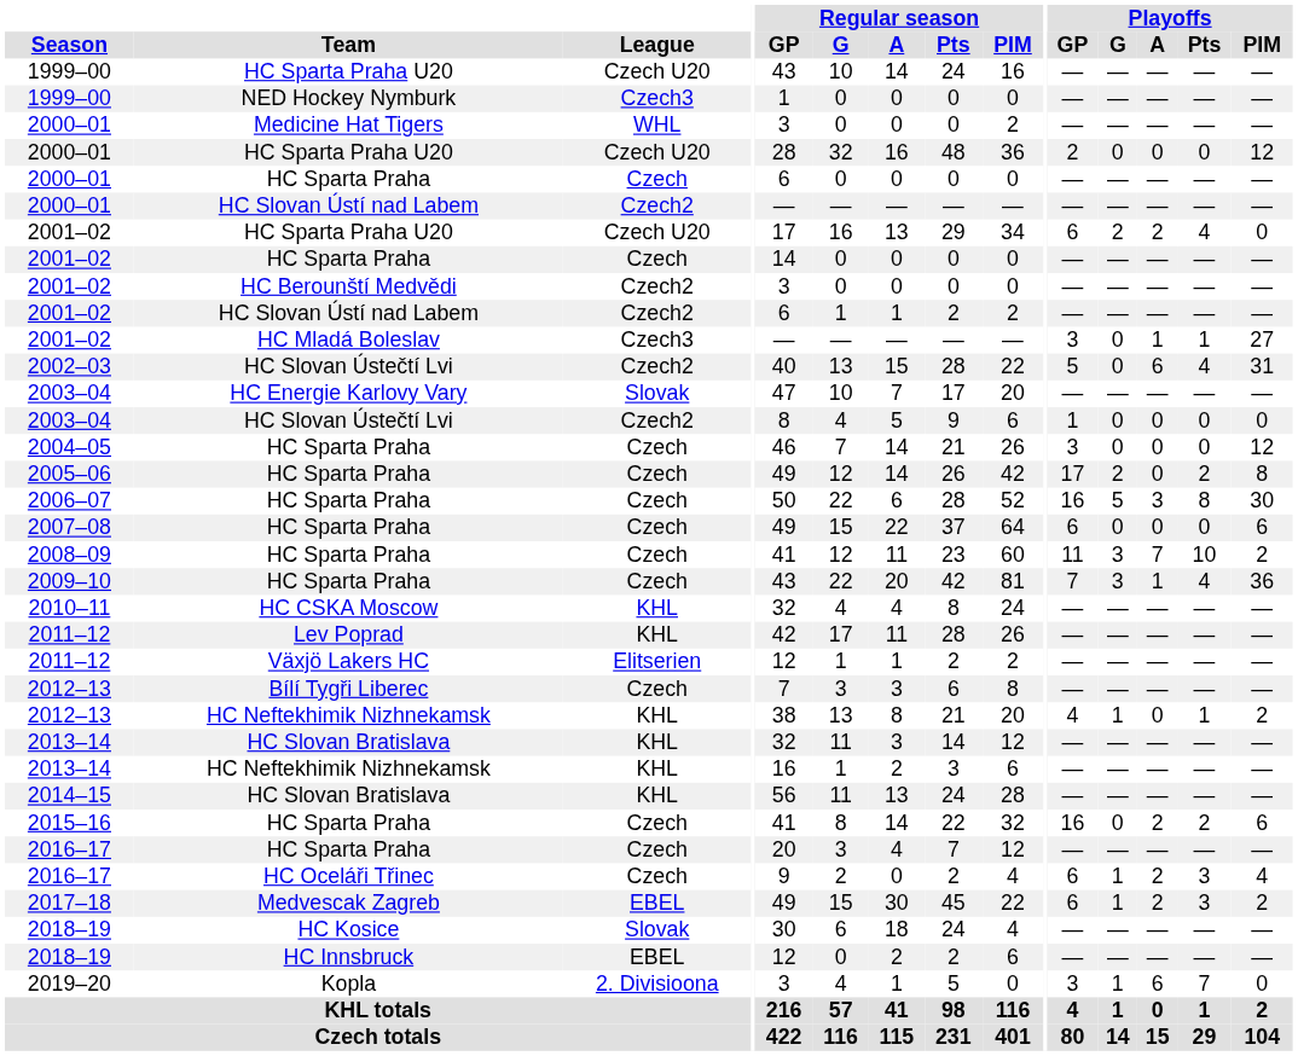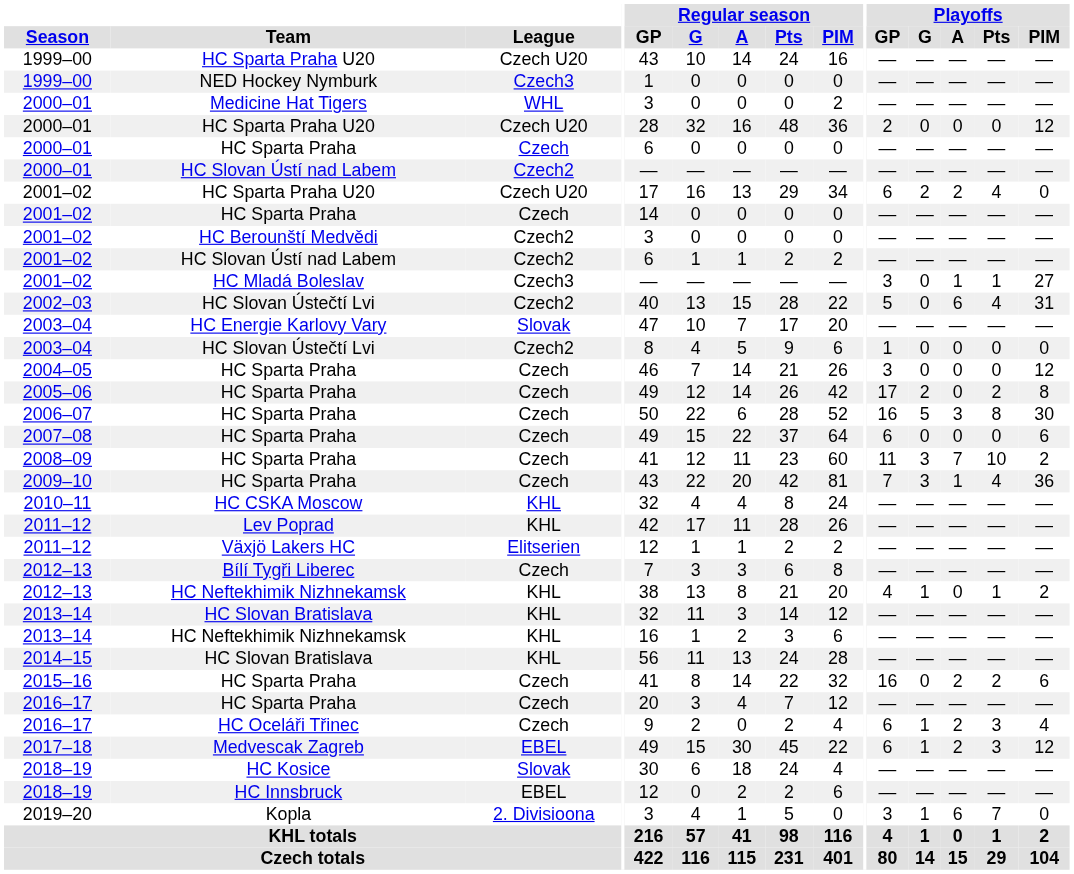2017–18 | Playoffs / PIM: 2 -> 12
